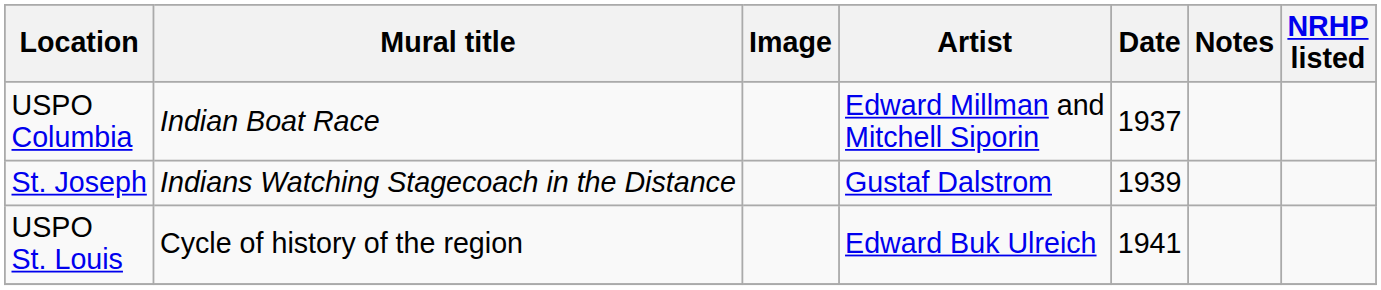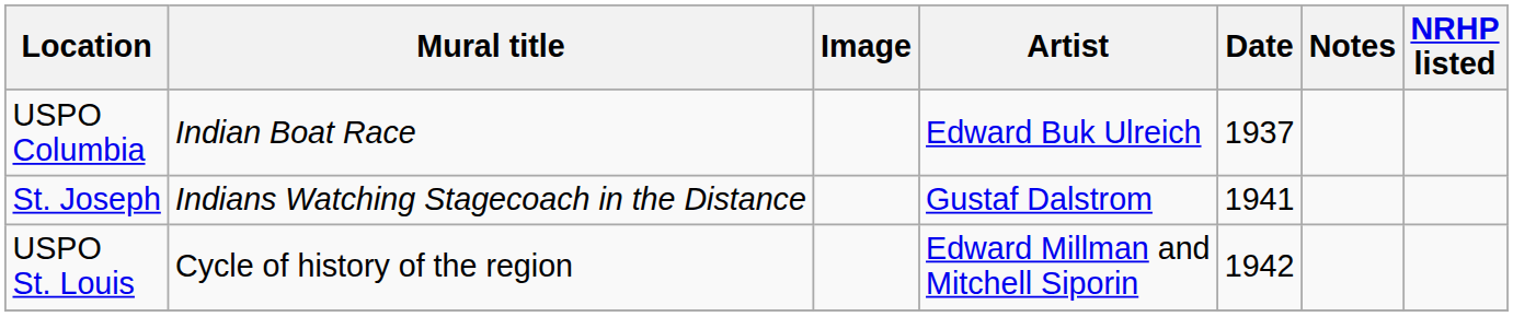USPO Columbia | Artist: Edward Millman and Mitchell Siporin -> Edward Buk Ulreich
St. Joseph | Date: 1939 -> 1941
USPO St. Louis | Artist: Edward Buk Ulreich -> Edward Millman and Mitchell Siporin
USPO St. Louis | Date: 1941 -> 1942
